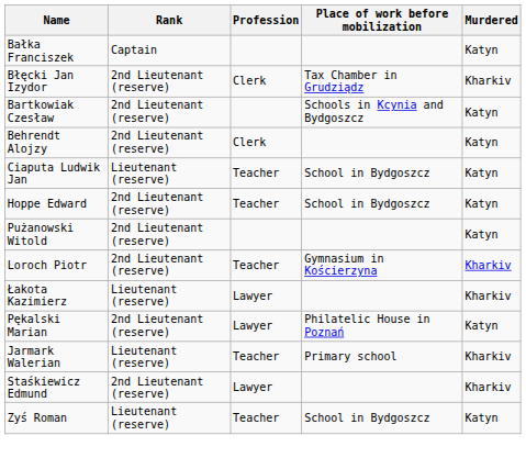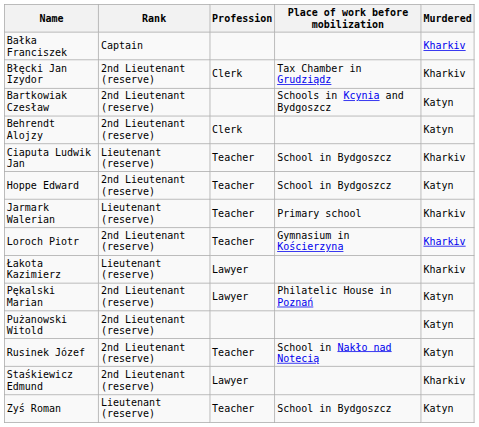Bałka Franciszek | Murdered: Katyn -> Kharkiv
Ciaputa Ludwik Jan | Murdered: Katyn -> Kharkiv
rows swapped: Jarmark Walerian <-> Pużanowski Witold
+ row: Rusinek Józef | 2nd Lieutenant (reserve) | Teacher | School in Nakło nad Notecią | Katyn
